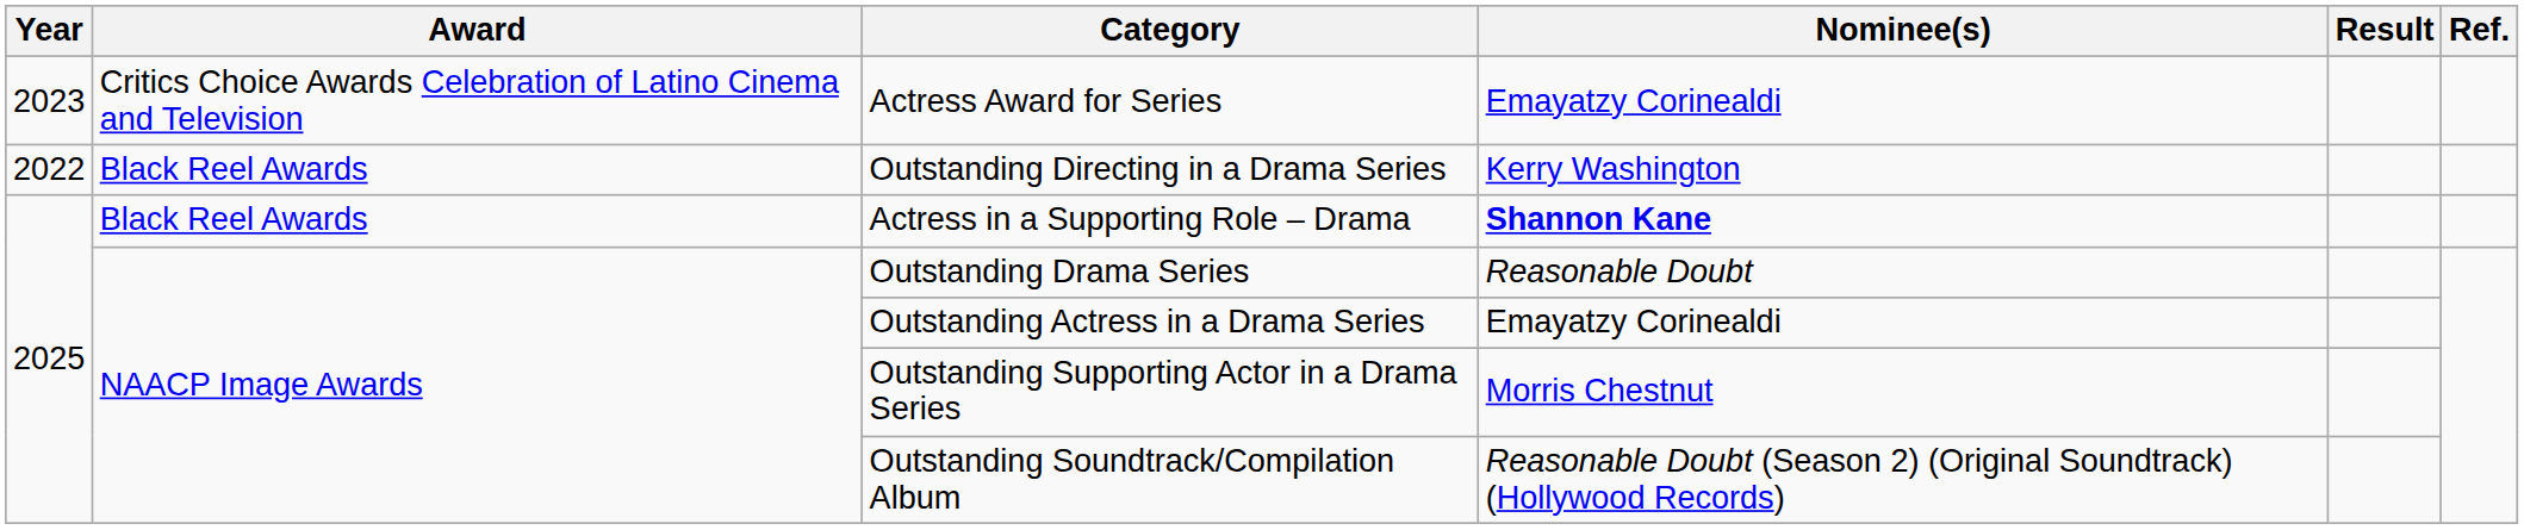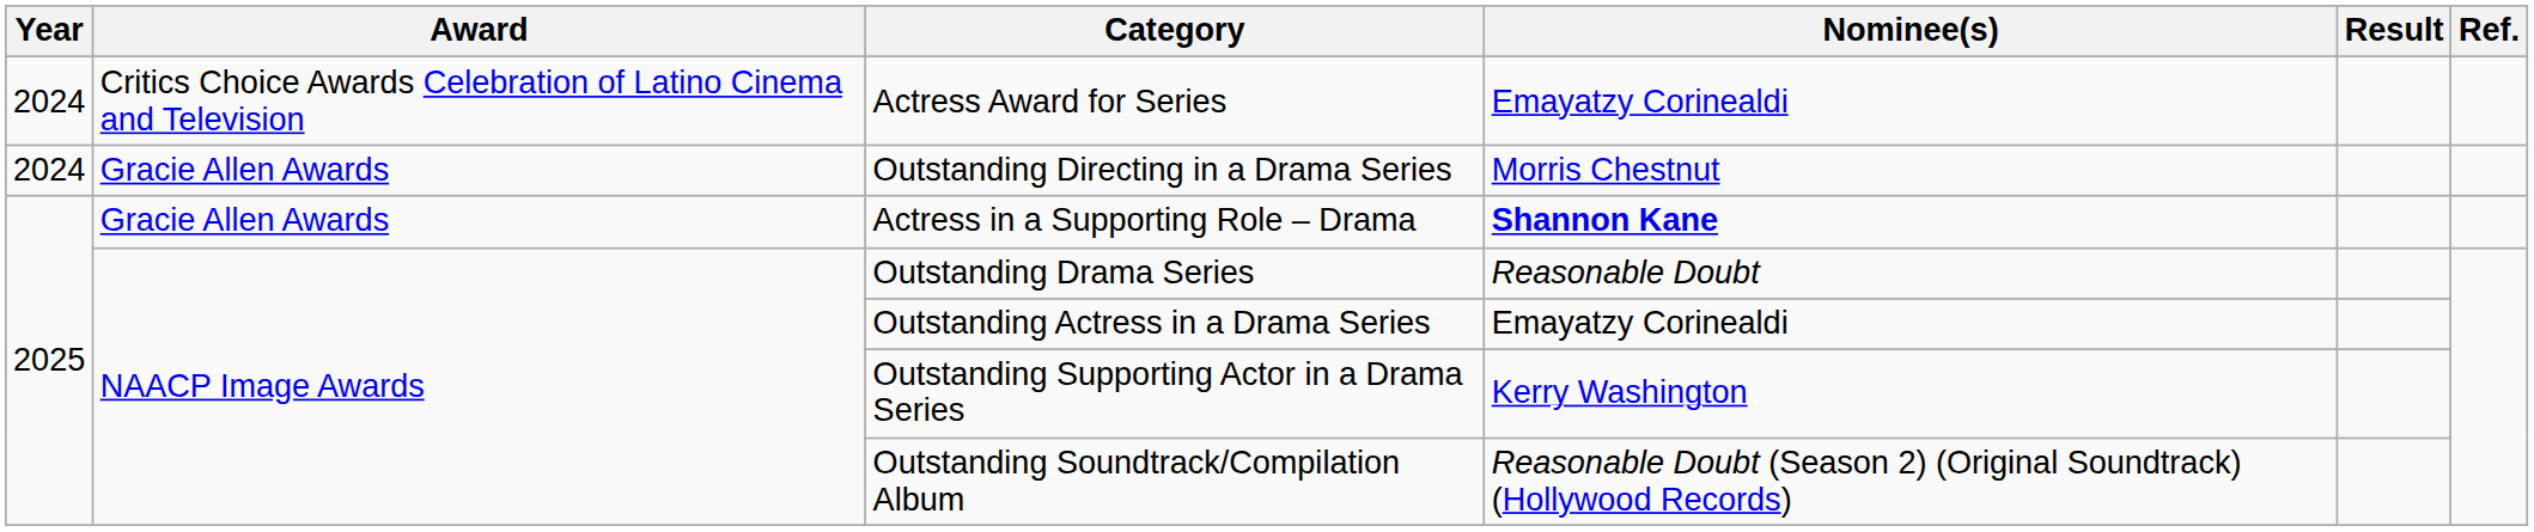Actress Award for Series | Year: 2023 -> 2024
Outstanding Directing in a Drama Series | Year: 2022 -> 2024
Outstanding Directing in a Drama Series | Award: Black Reel Awards -> Gracie Allen Awards
Outstanding Directing in a Drama Series | Nominee(s): Kerry Washington -> Morris Chestnut
Actress in a Supporting Role – Drama | Award: Black Reel Awards -> Gracie Allen Awards
Outstanding Supporting Actor in a Drama Series | Nominee(s): Morris Chestnut -> Kerry Washington
